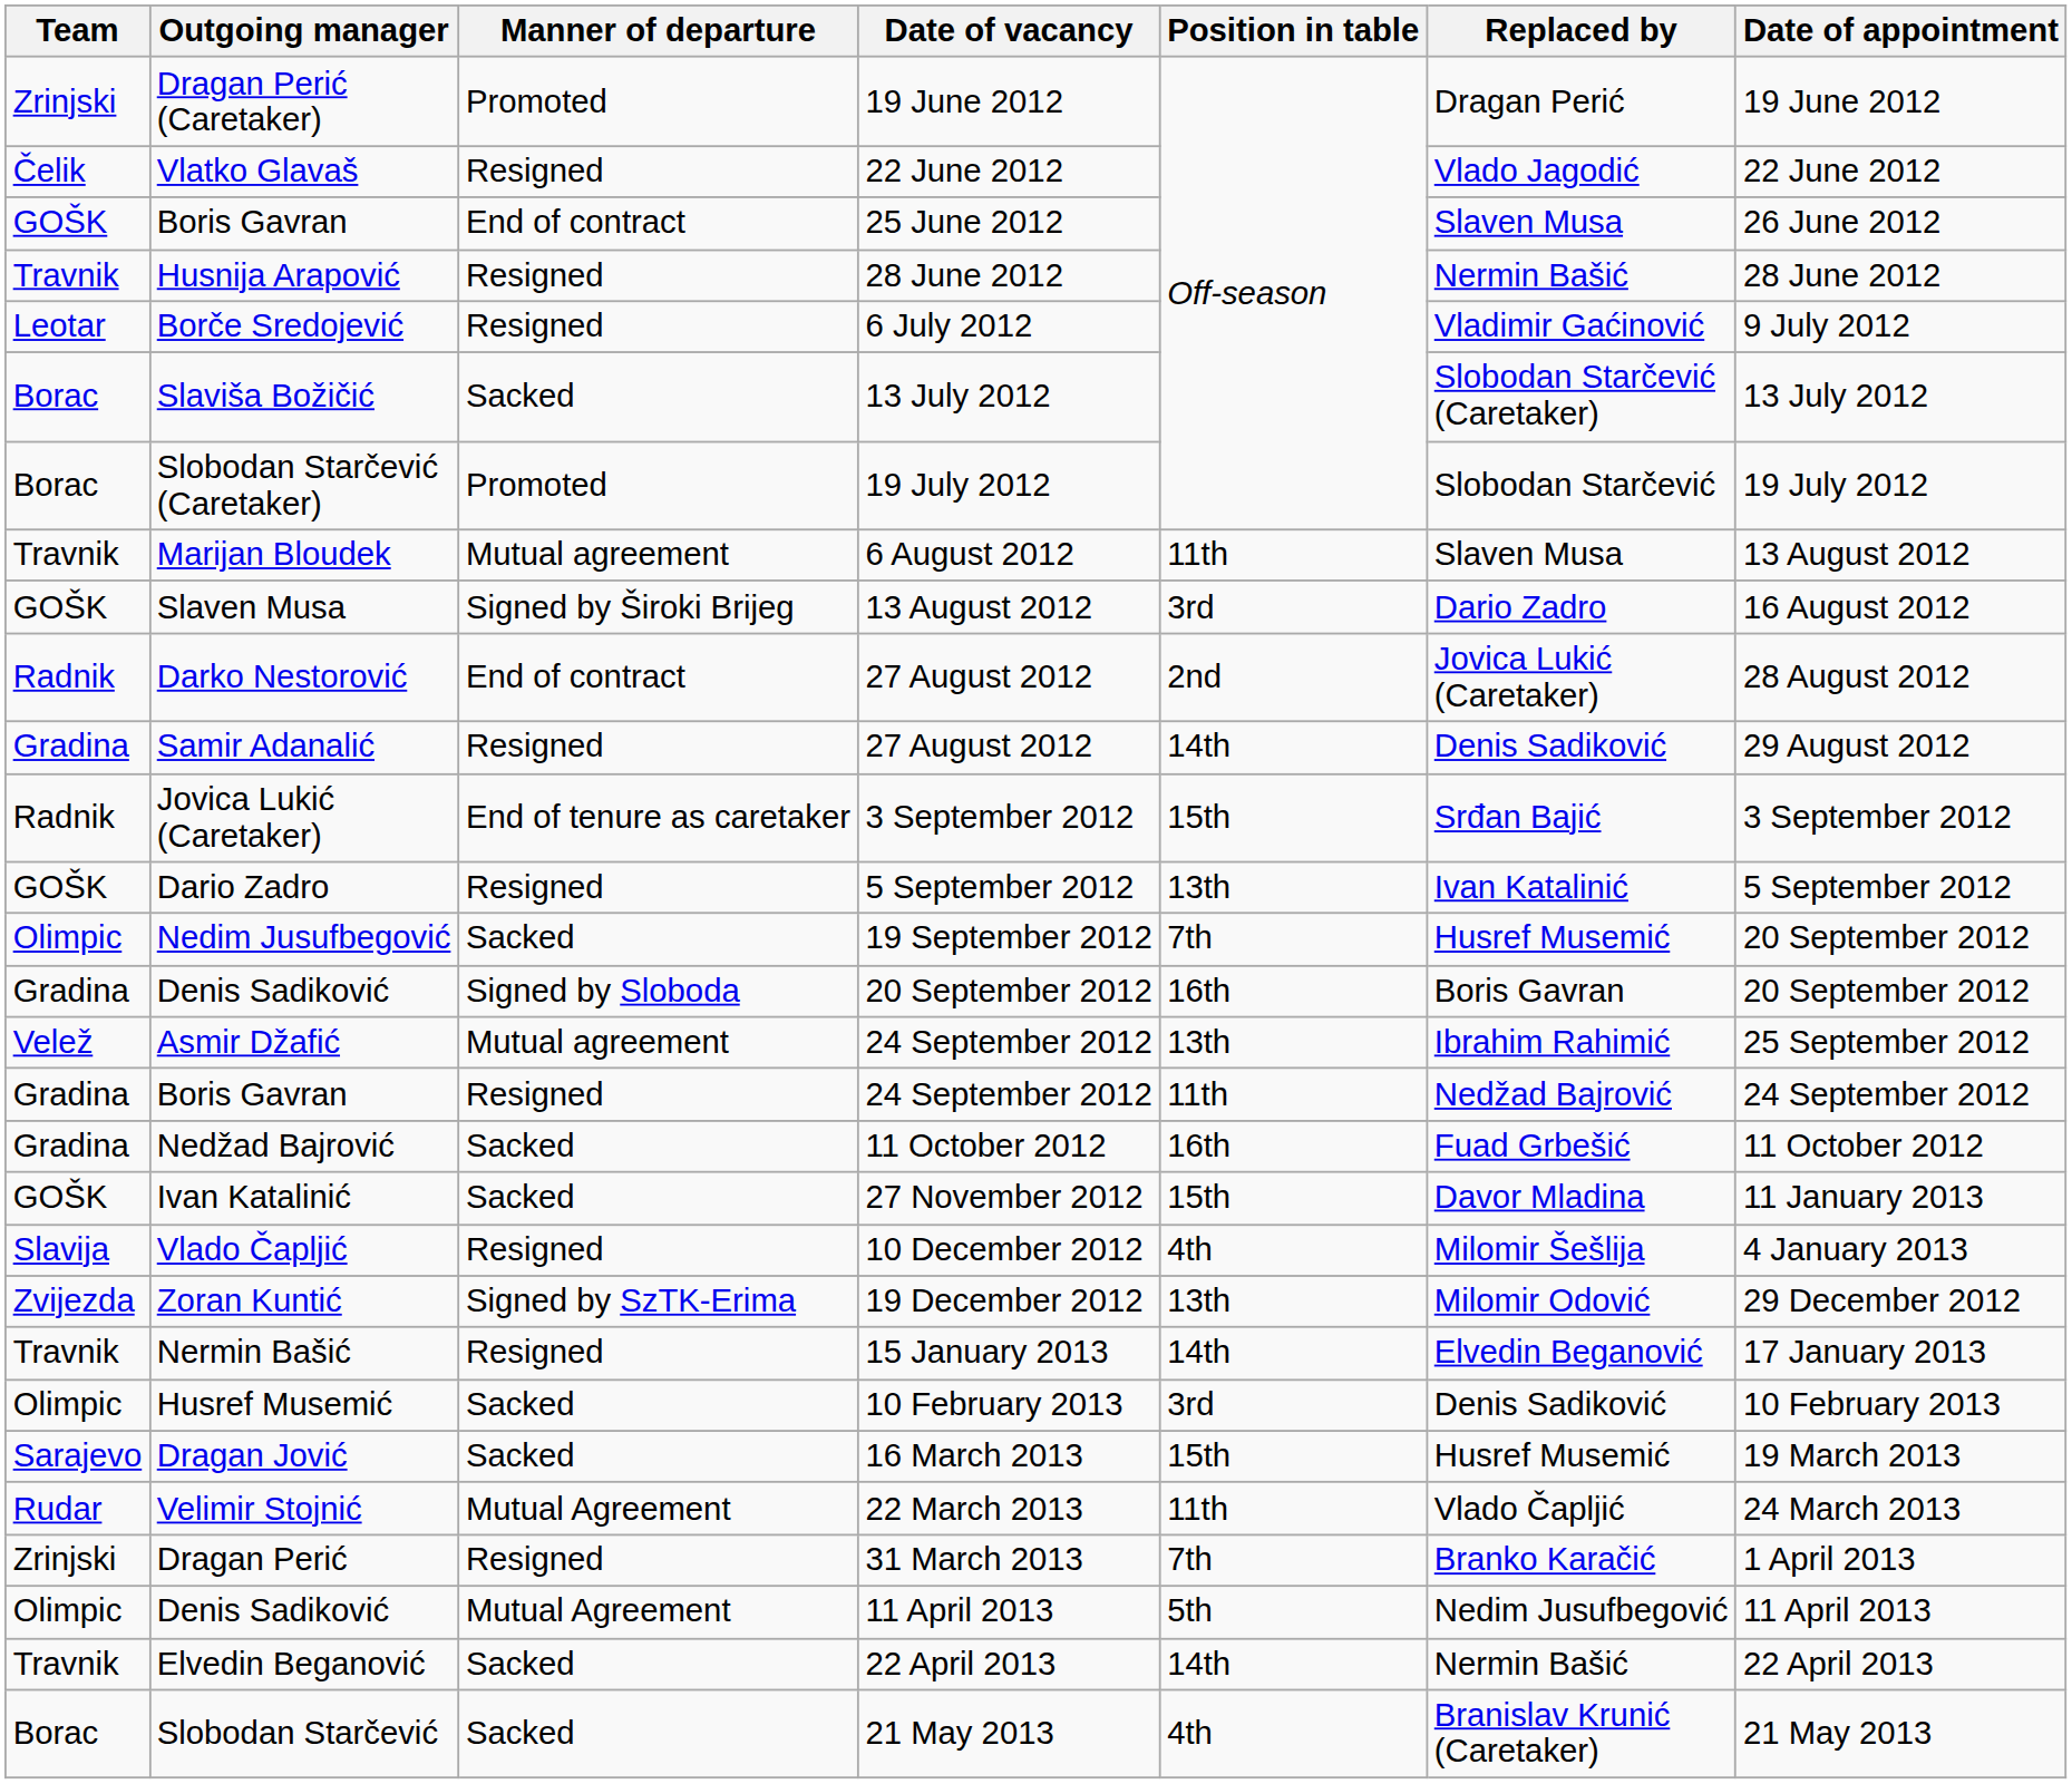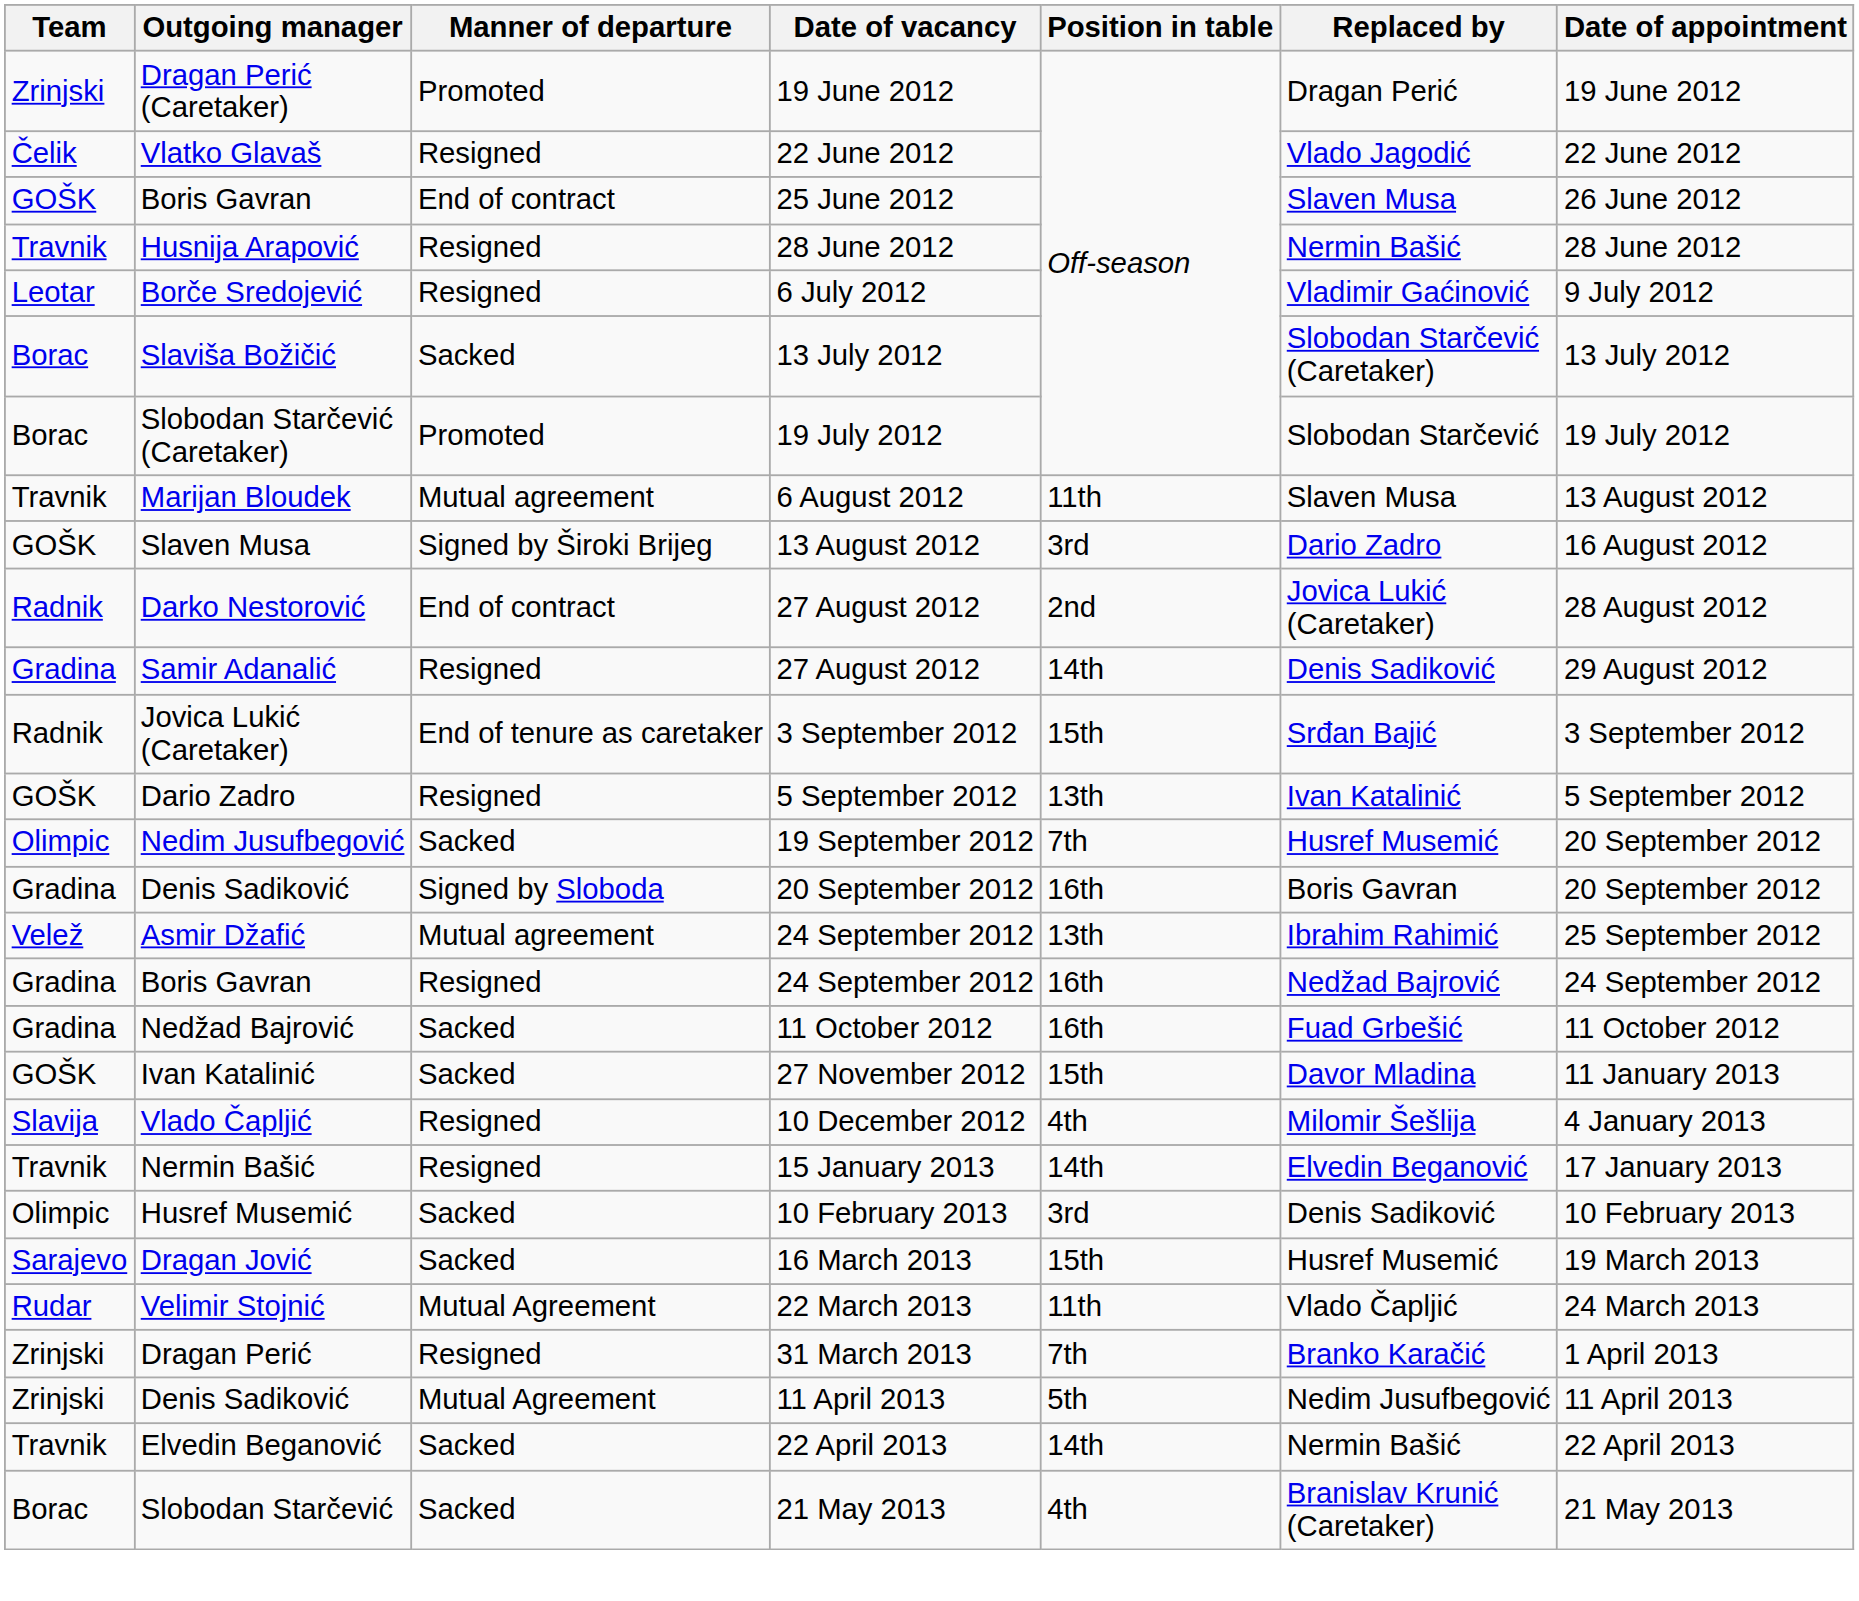Boris Gavran / 24 September 2012 | Position in table: 11th -> 16th
- row: Zvijezda | Zoran Kuntić | Signed by SzTK-Erima | 19 December 2012 | 13th | Milomir Odović | 29 December 2012
Denis Sadiković / 11 April 2013 | Team: Olimpic -> Zrinjski
